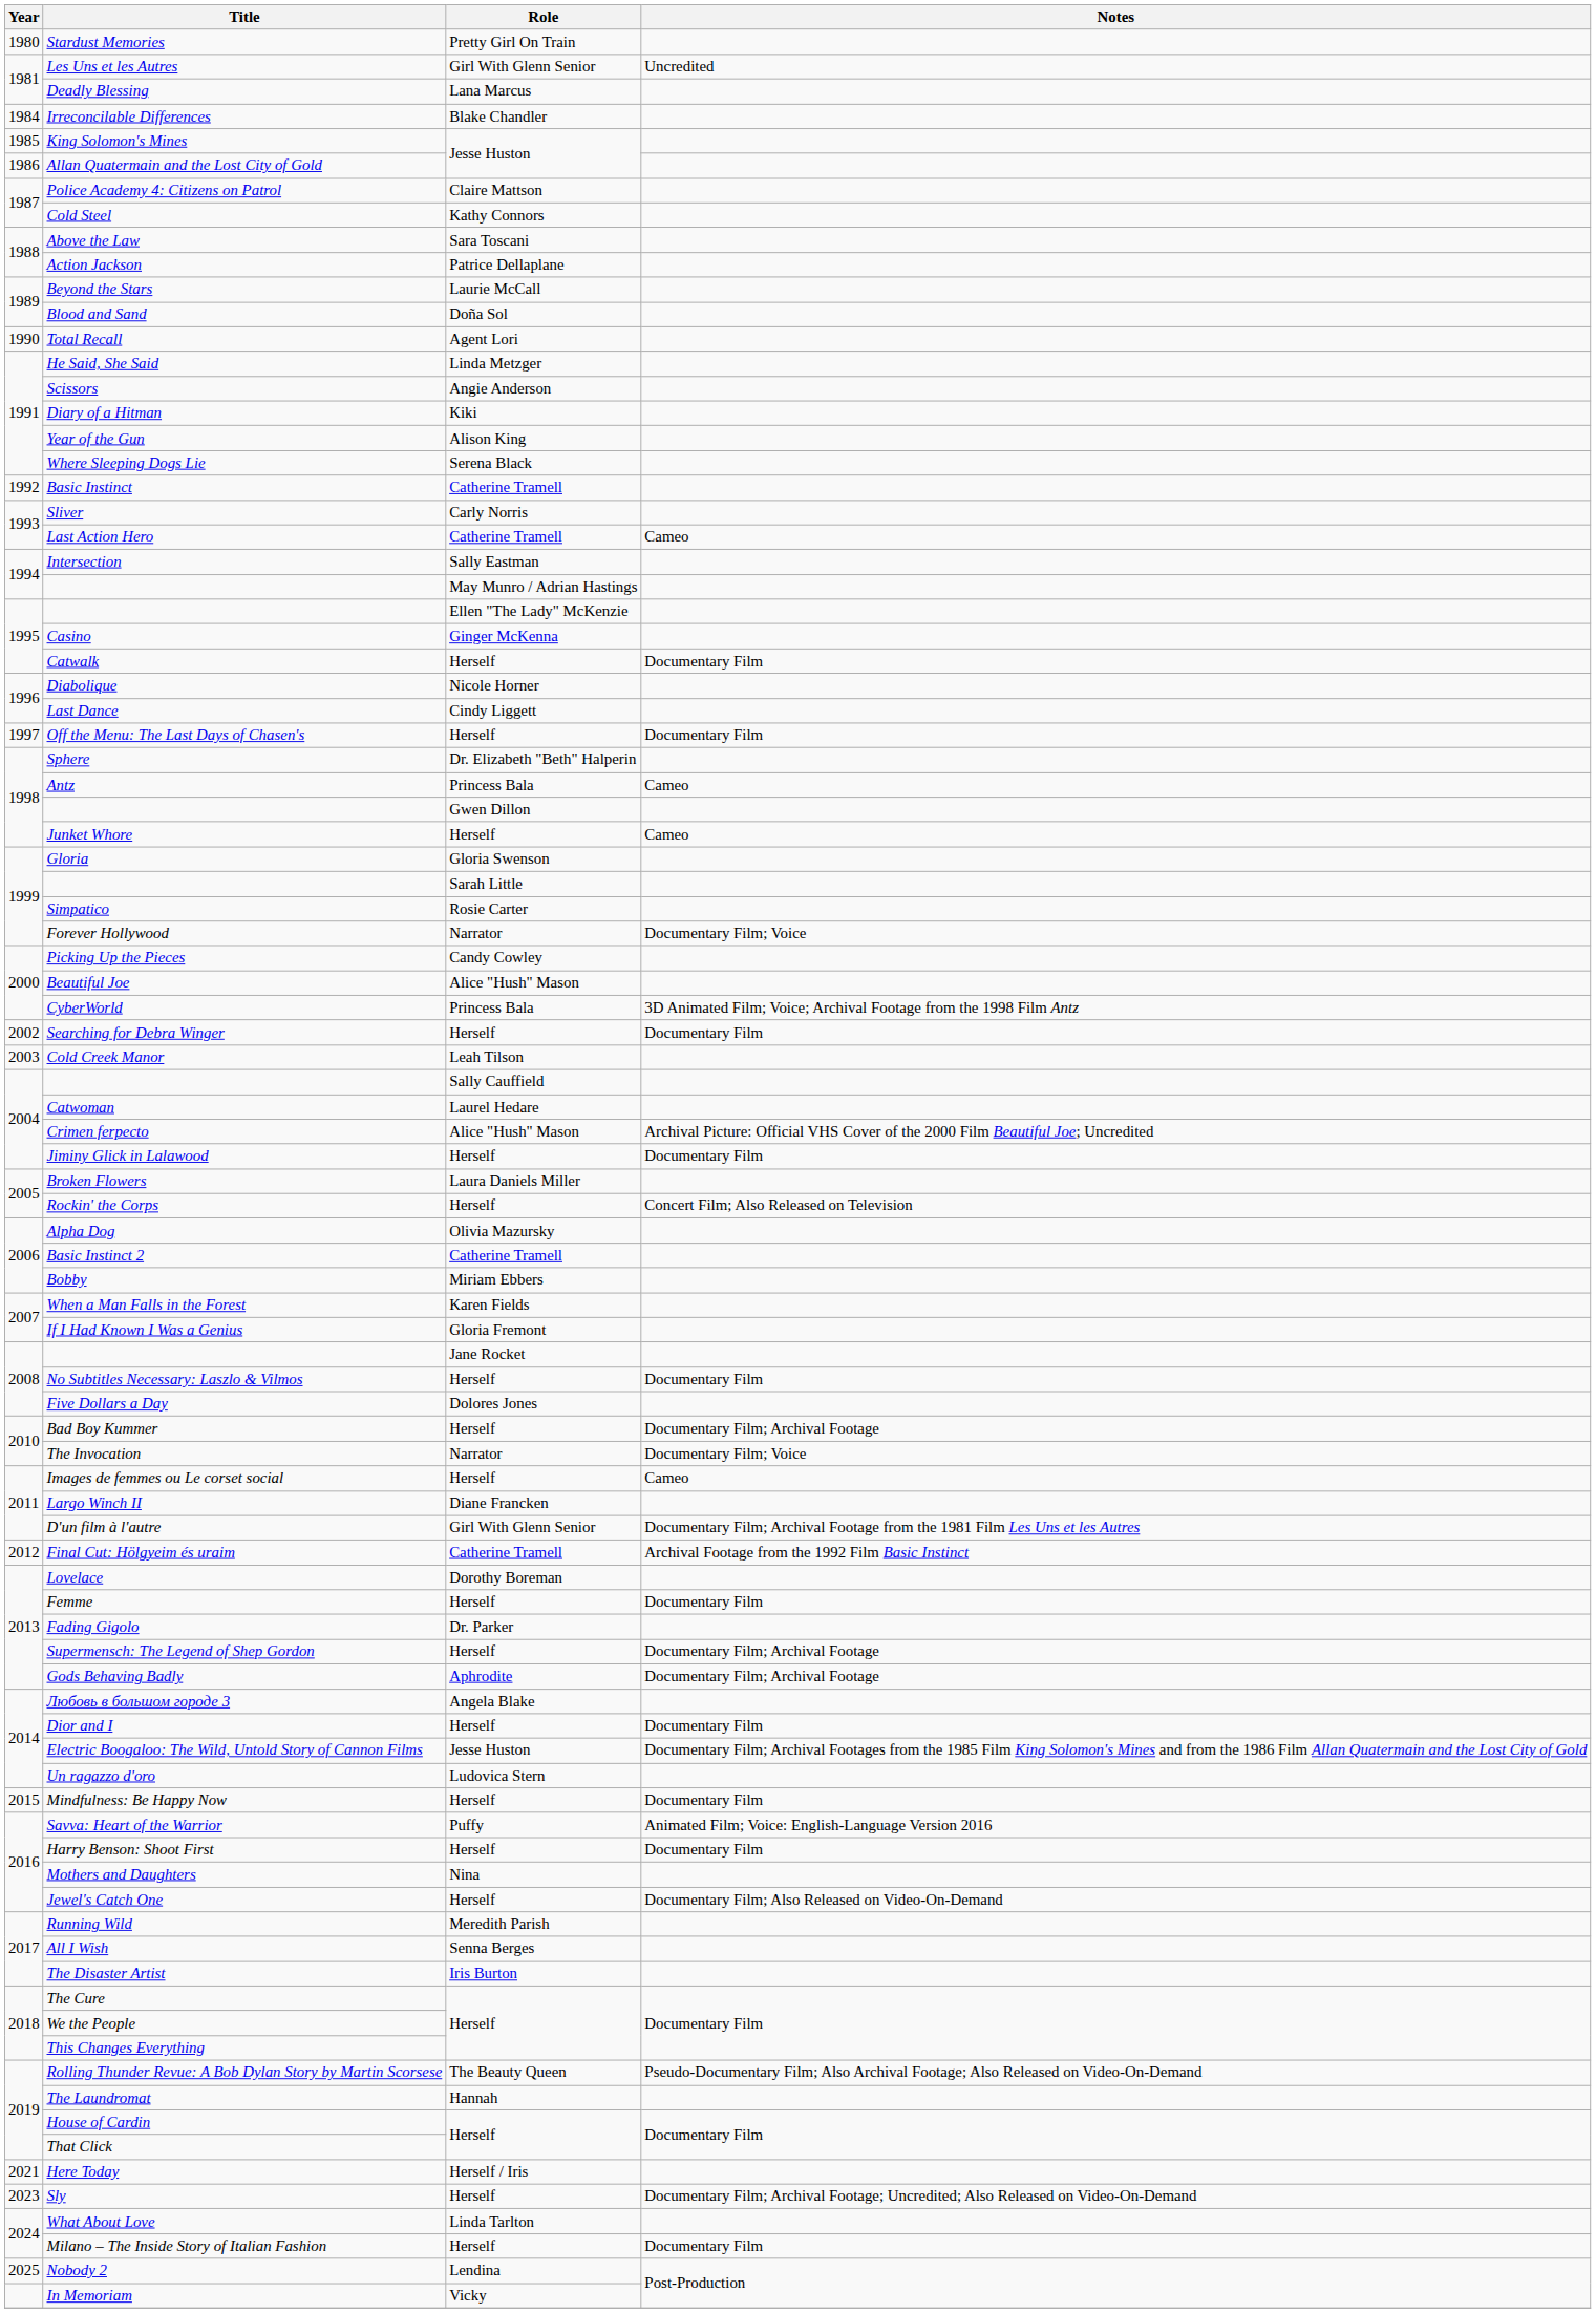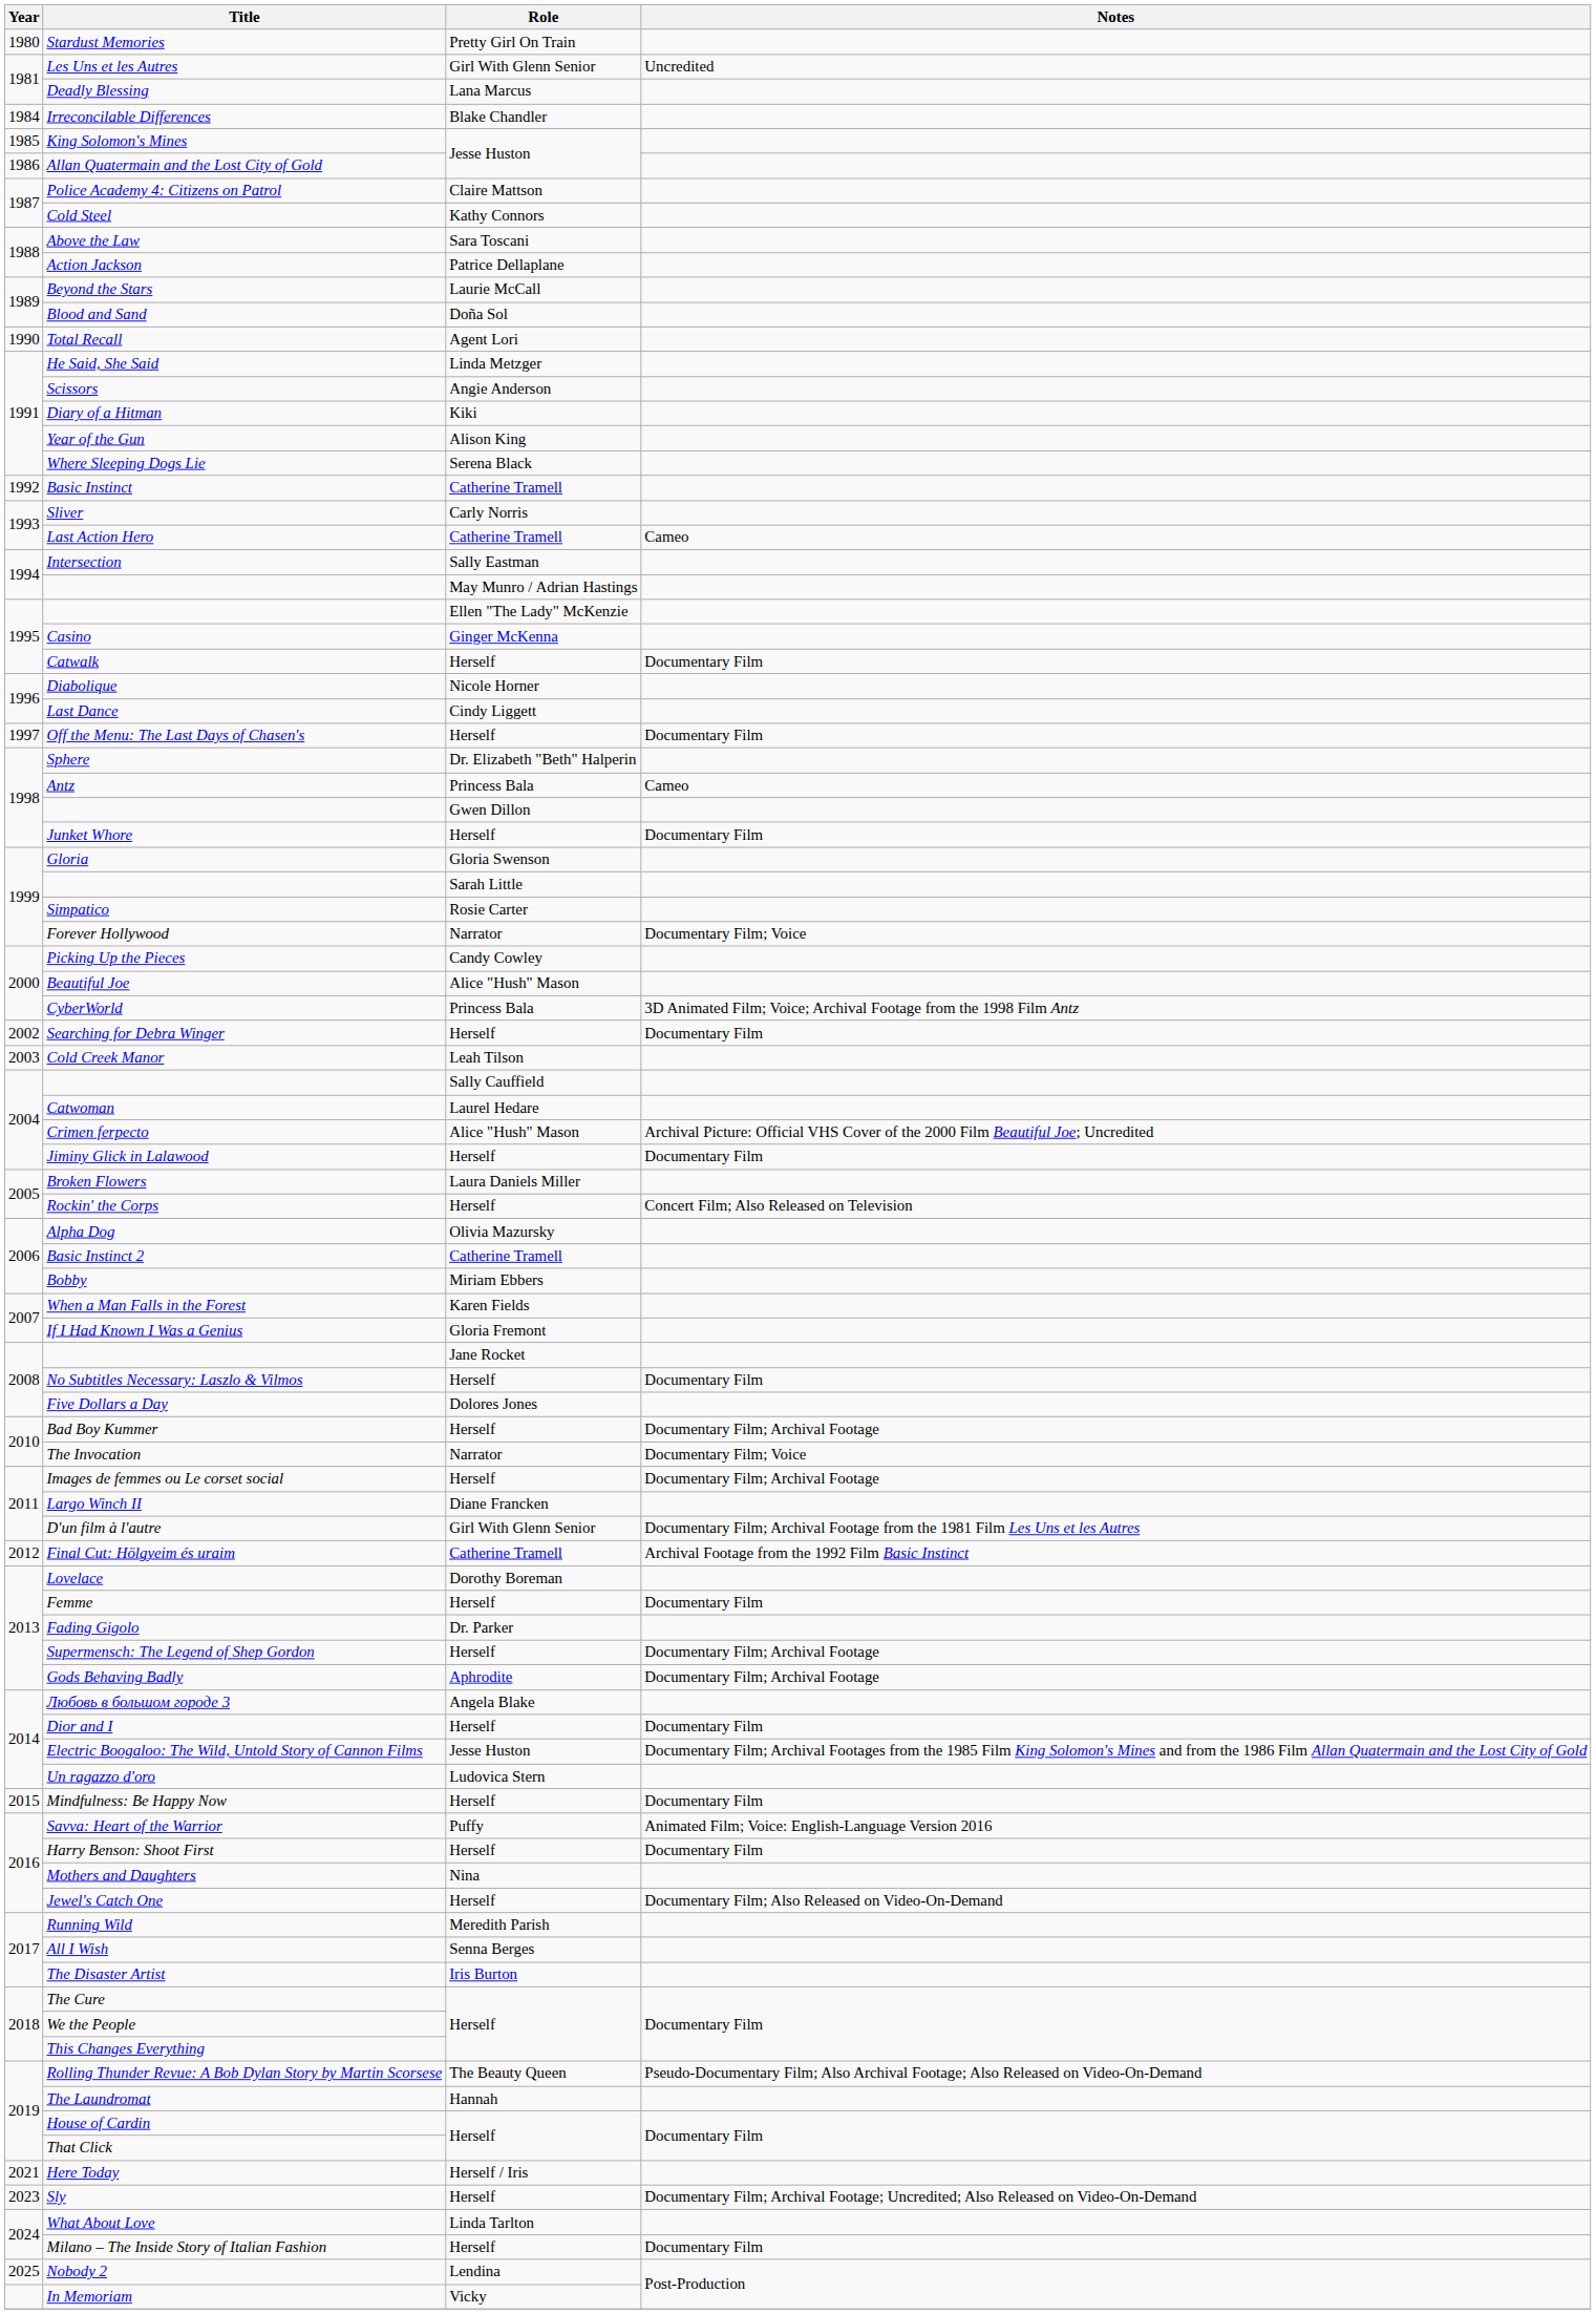Junket Whore | Notes: Cameo -> Documentary Film
Images de femmes ou Le corset social | Notes: Cameo -> Documentary Film; Archival Footage
